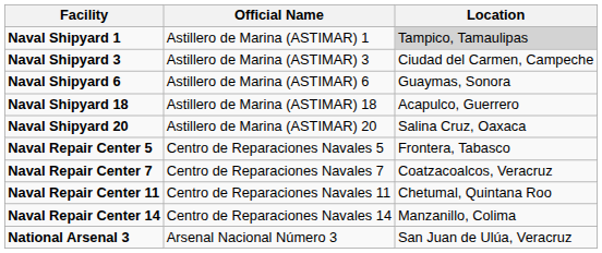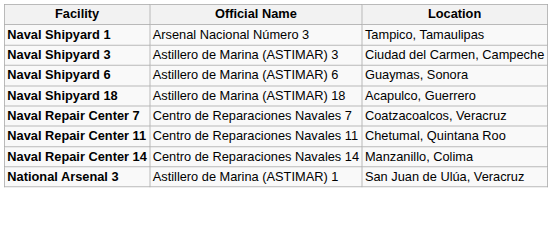Naval Shipyard 1 | Official Name: Astillero de Marina (ASTIMAR) 1 -> Arsenal Nacional Número 3
Naval Shipyard 1 | Location: lightgrey background -> no background
- row: Naval Shipyard 20 | Astillero de Marina (ASTIMAR) 20 | Salina Cruz, Oaxaca
- row: Naval Repair Center 5 | Centro de Reparaciones Navales 5 | Frontera, Tabasco
National Arsenal 3 | Official Name: Arsenal Nacional Número 3 -> Astillero de Marina (ASTIMAR) 1
